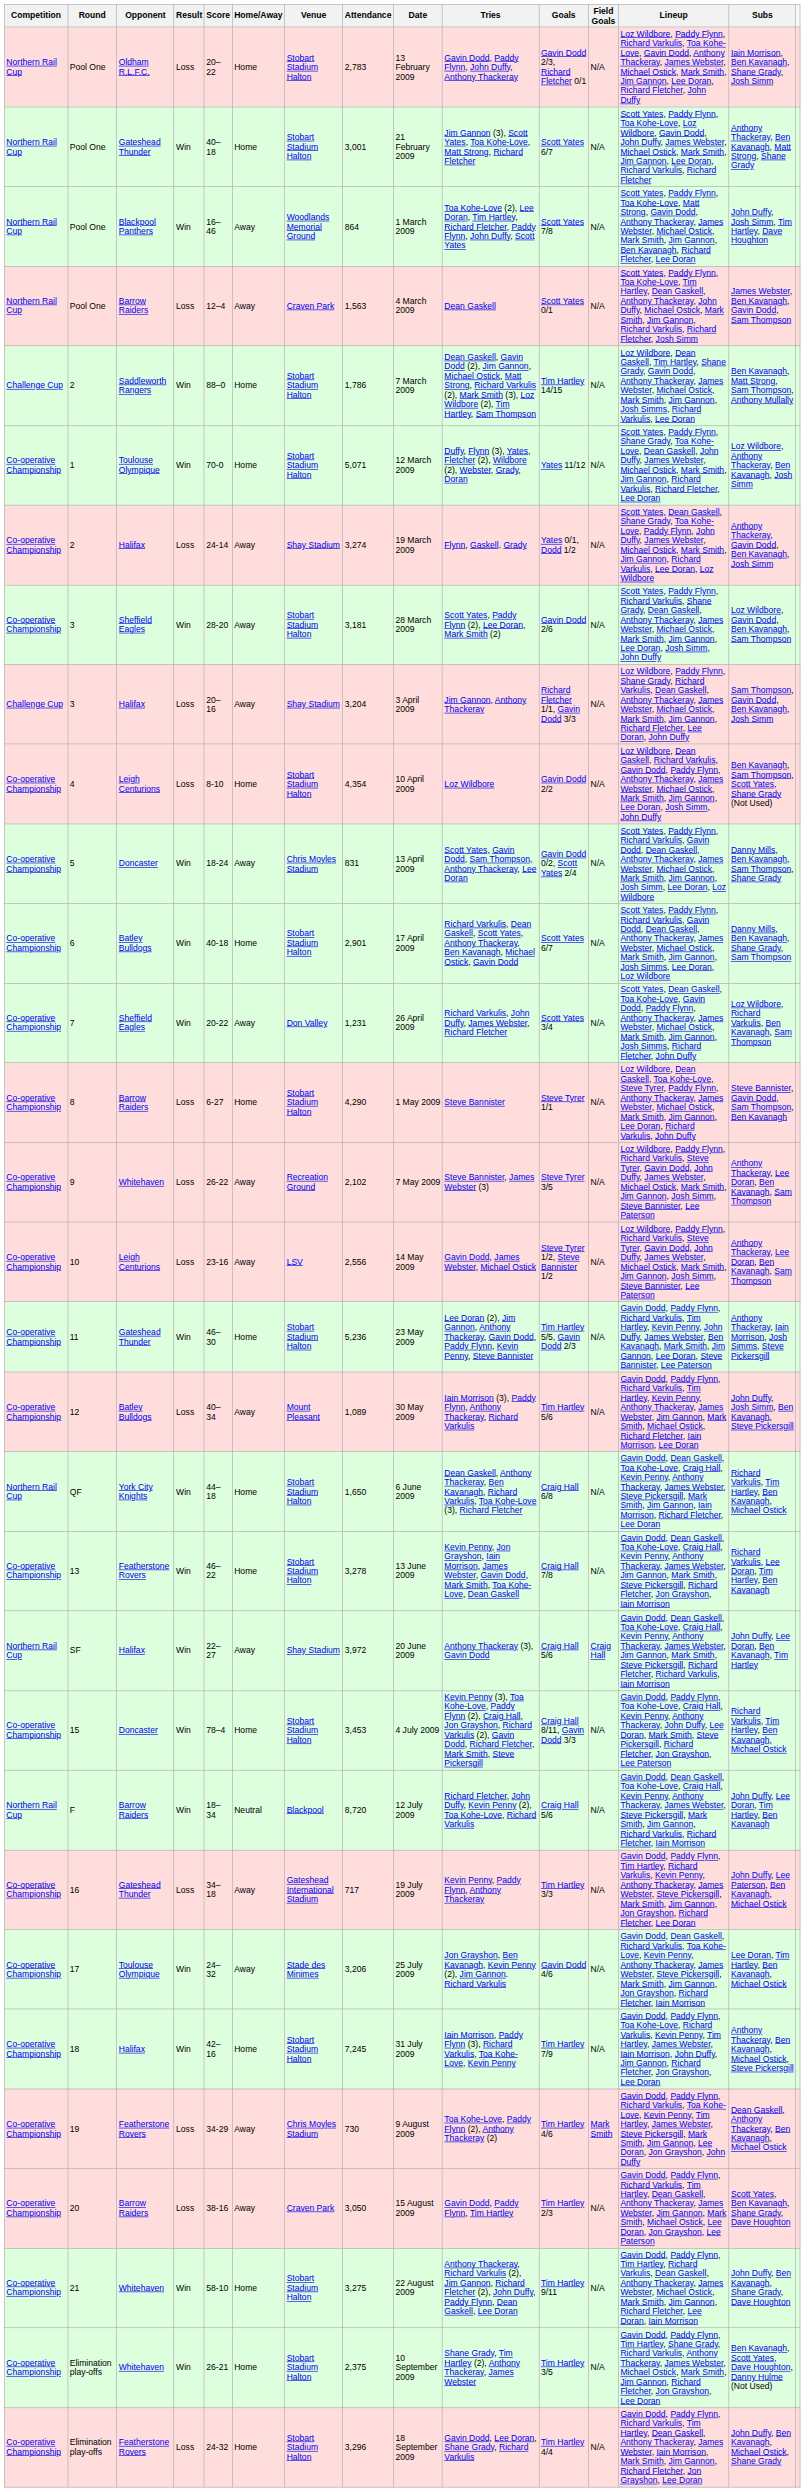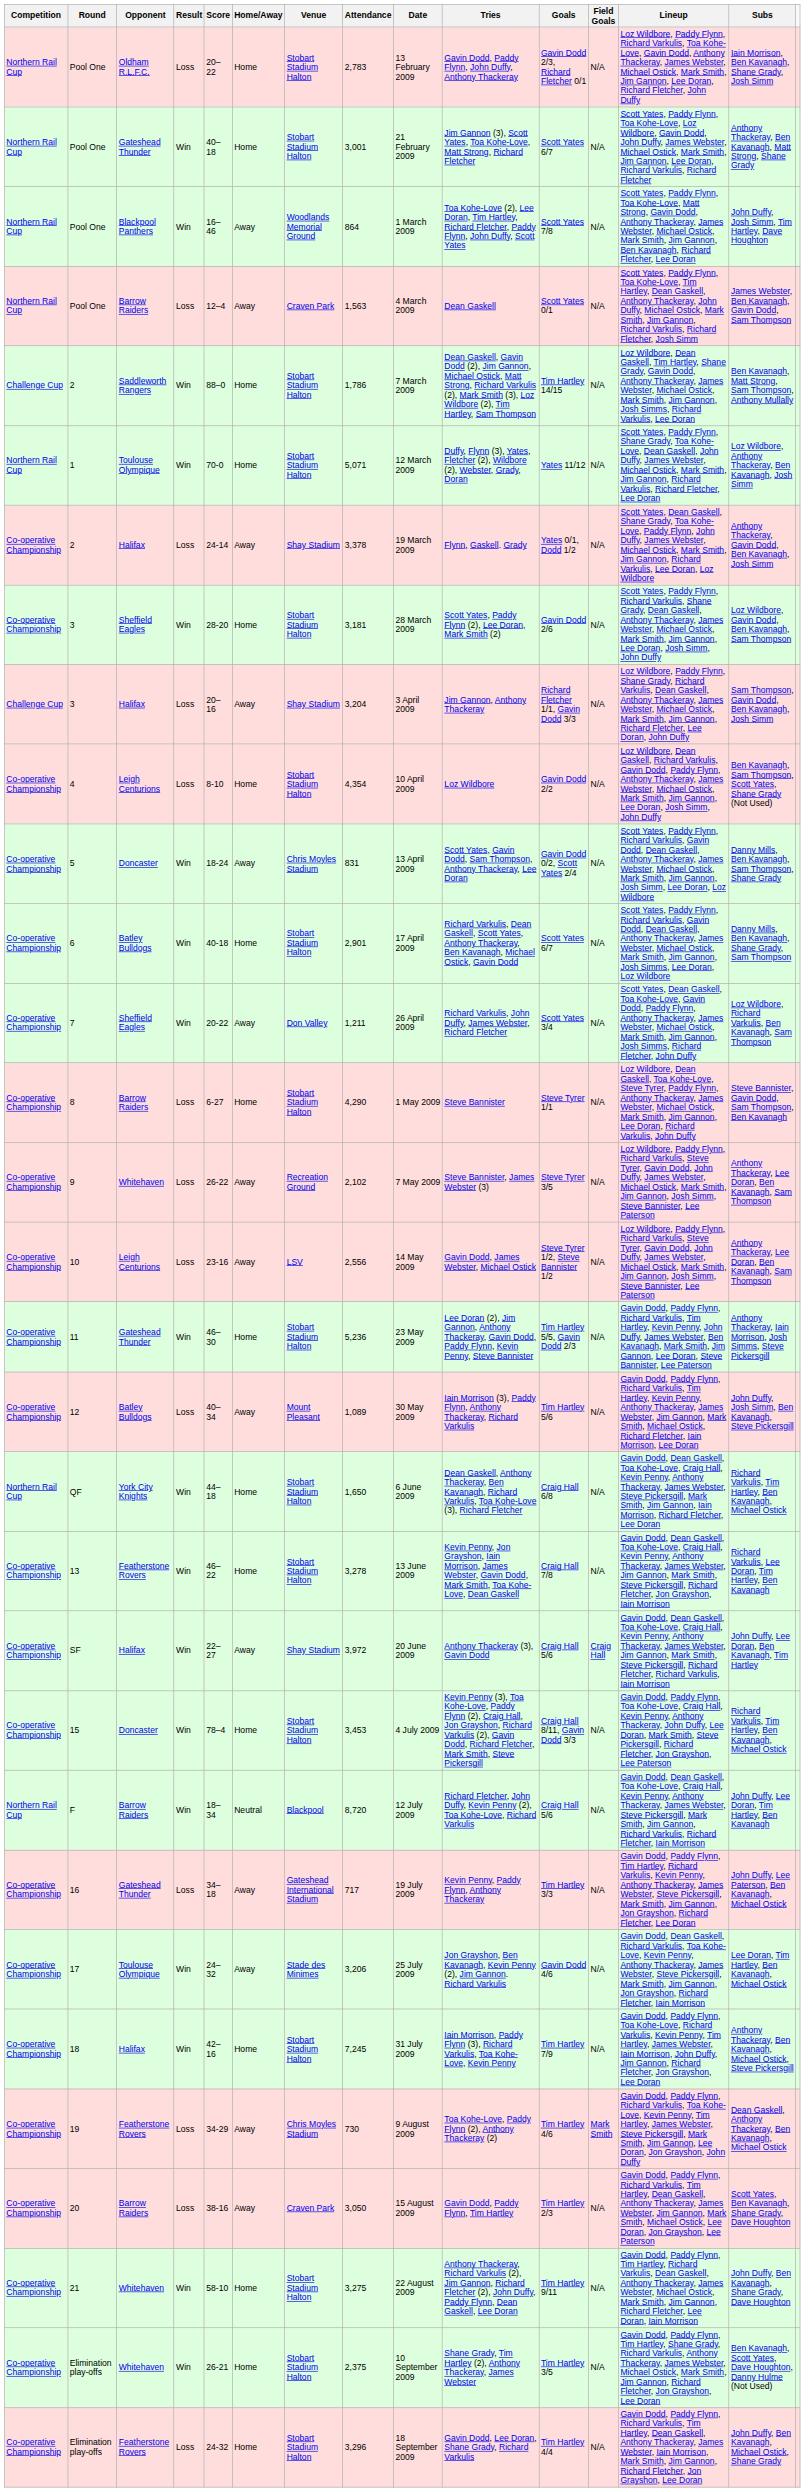1 | Competition: Co-operative Championship -> Northern Rail Cup
2 / Halifax | Attendance: 3,274 -> 3,378
3 / Sheffield Eagles | Home/Away: Away -> Home
7 | Attendance: 1,231 -> 1,211
SF | Competition: Northern Rail Cup -> Co-operative Championship
